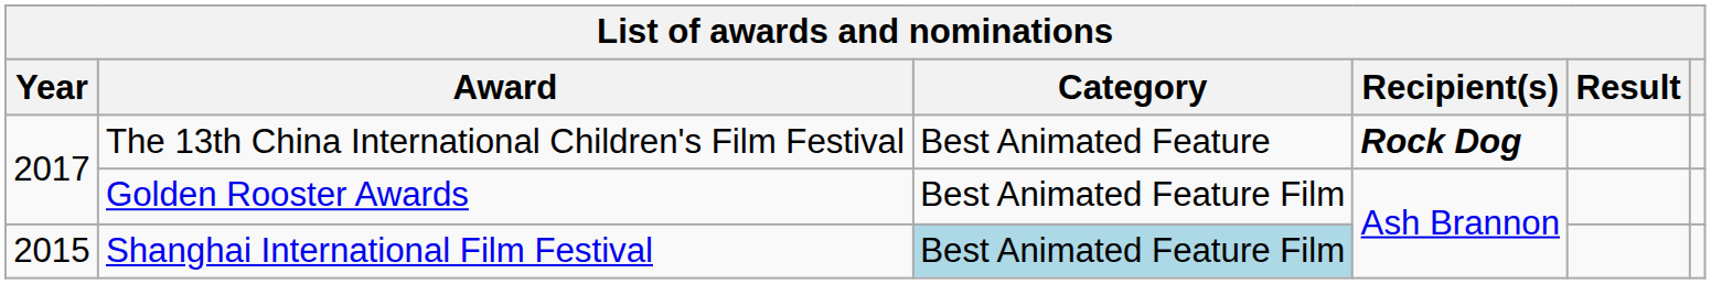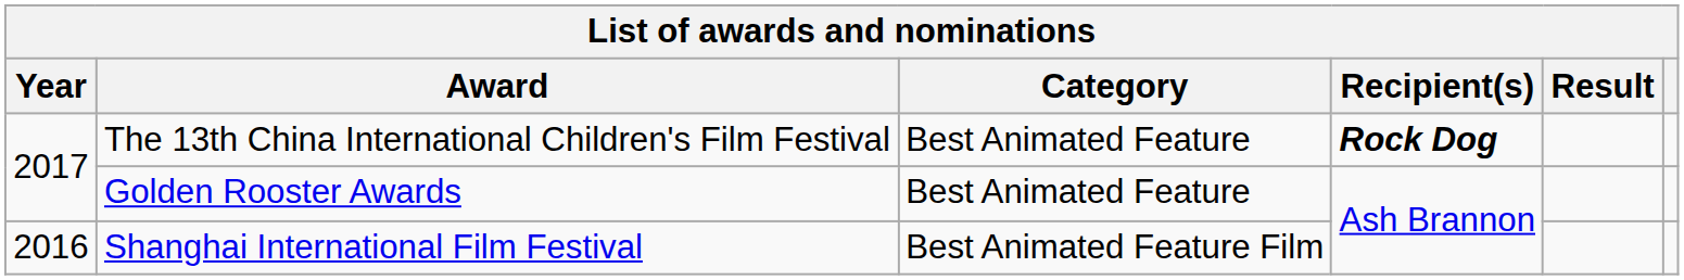Golden Rooster Awards | Category: Best Animated Feature Film -> Best Animated Feature
Shanghai International Film Festival | Year: 2015 -> 2016
Shanghai International Film Festival | Category: lightblue background -> no background
